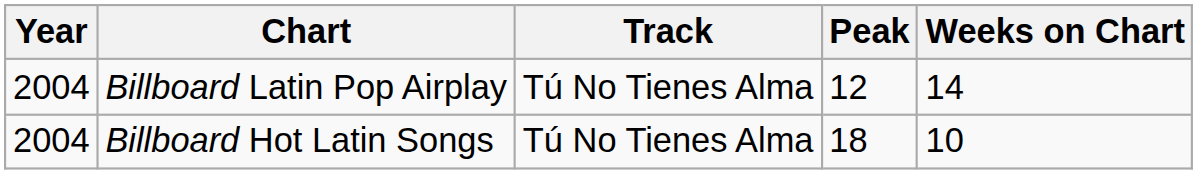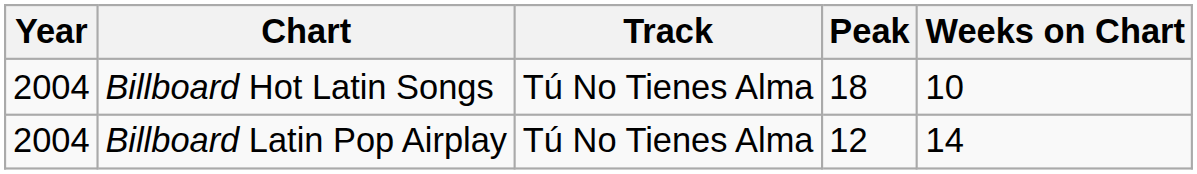rows swapped: Billboard Hot Latin Songs <-> Billboard Latin Pop Airplay
